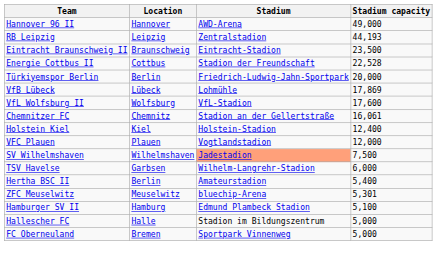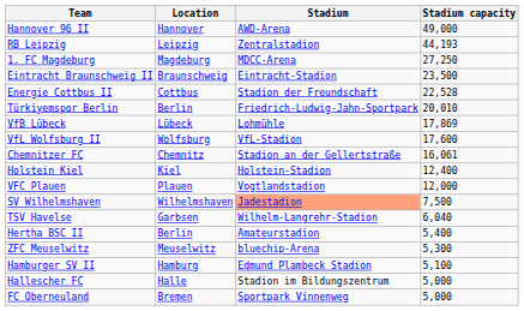+ row: 1. FC Magdeburg | Magdeburg | MDCC-Arena | 27,250
Türkiyemspor Berlin | Stadium capacity: 20,000 -> 20,010
TSV Havelse | Stadium capacity: 6,000 -> 6,040
ZFC Meuselwitz | Stadium capacity: 5,301 -> 5,300
